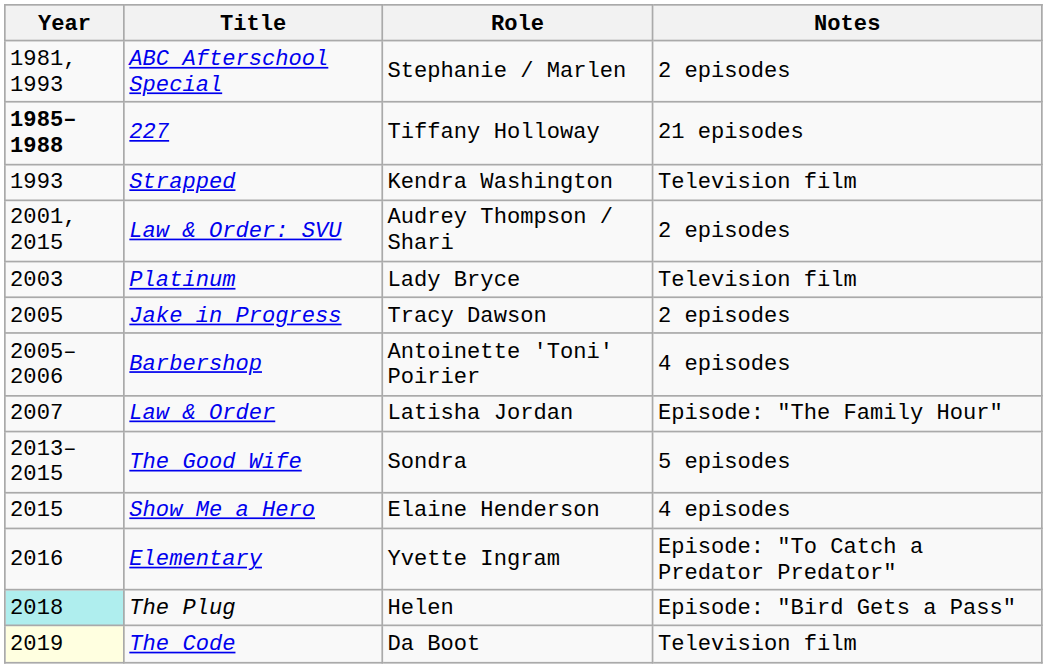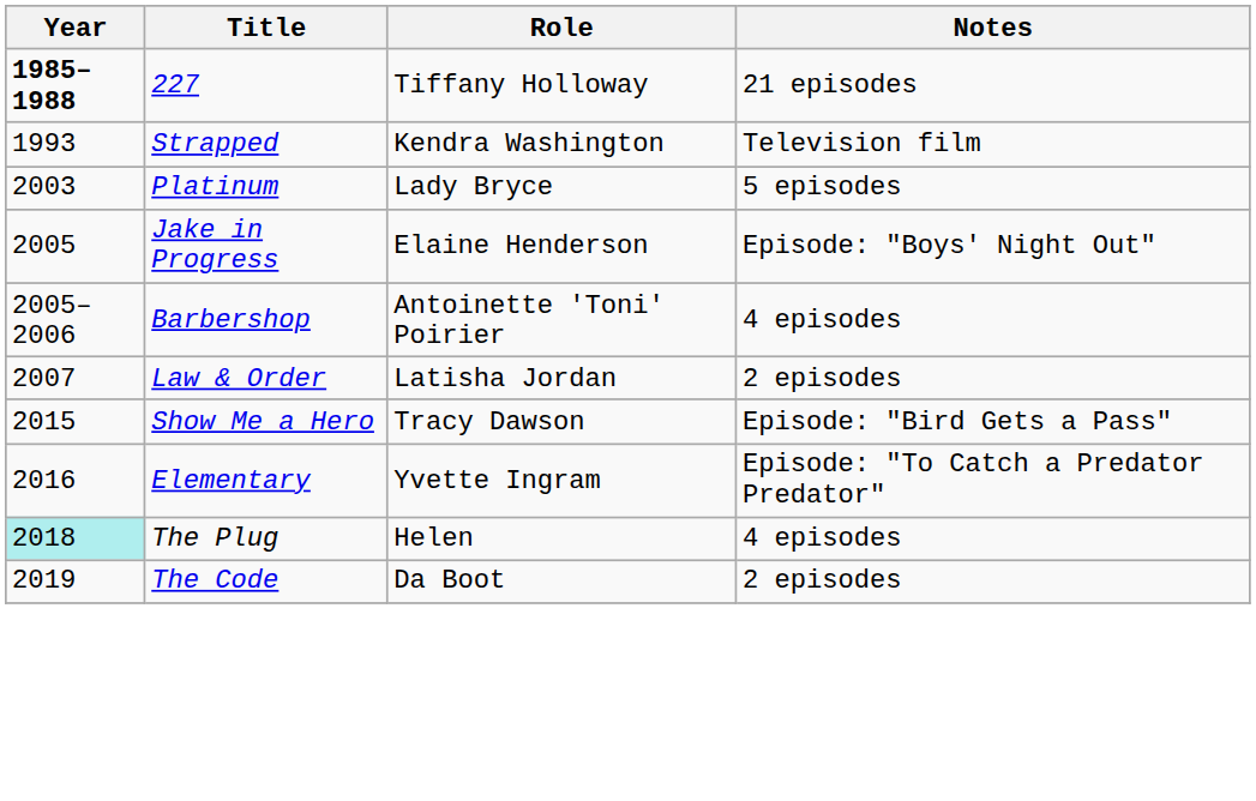- row: 1981, 1993 | ABC Afterschool Special | Stephanie / Marlen | 2 episodes
- row: 2001, 2015 | Law & Order: SVU | Audrey Thompson / Shari | 2 episodes
Platinum | Notes: Television film -> 5 episodes
Jake in Progress | Role: Tracy Dawson -> Elaine Henderson
Jake in Progress | Notes: 2 episodes -> Episode: "Boys' Night Out"
Law & Order | Notes: Episode: "The Family Hour" -> 2 episodes
- row: 2013–2015 | The Good Wife | Sondra | 5 episodes
Show Me a Hero | Role: Elaine Henderson -> Tracy Dawson
Show Me a Hero | Notes: 4 episodes -> Episode: "Bird Gets a Pass"
The Plug | Notes: Episode: "Bird Gets a Pass" -> 4 episodes
The Code | Year: lightyellow background -> no background
The Code | Notes: Television film -> 2 episodes
